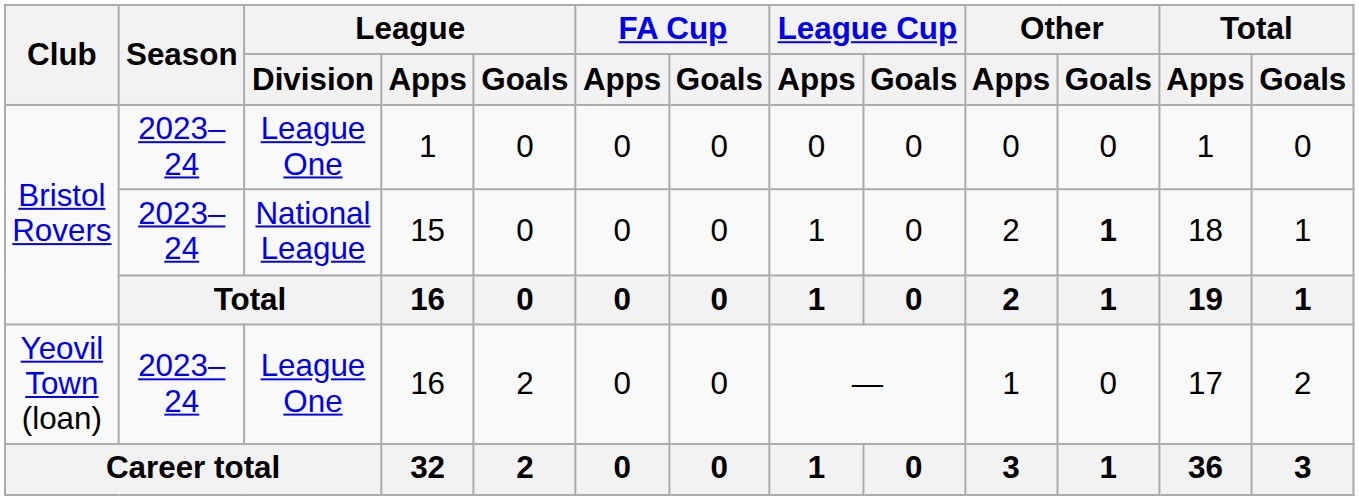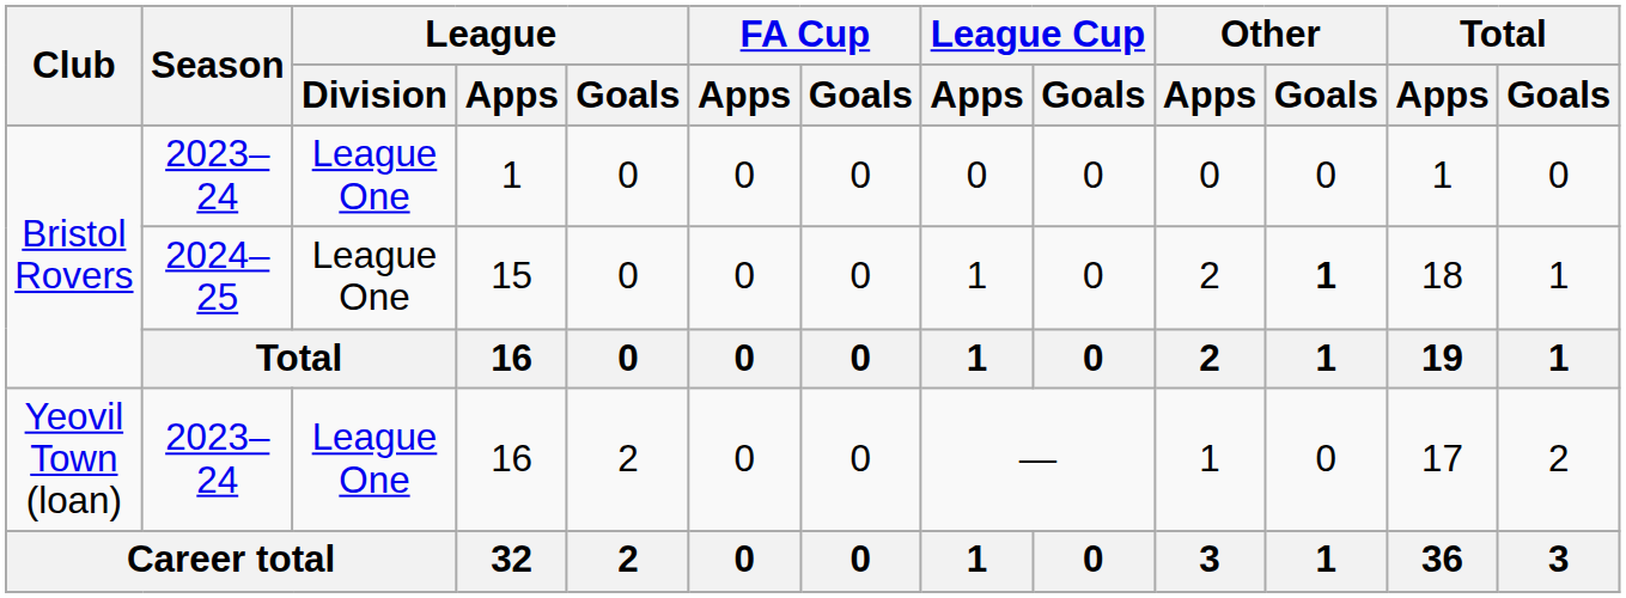15 | Season: 2023–24 -> 2024–25
15 | League / Division: National League -> League One
